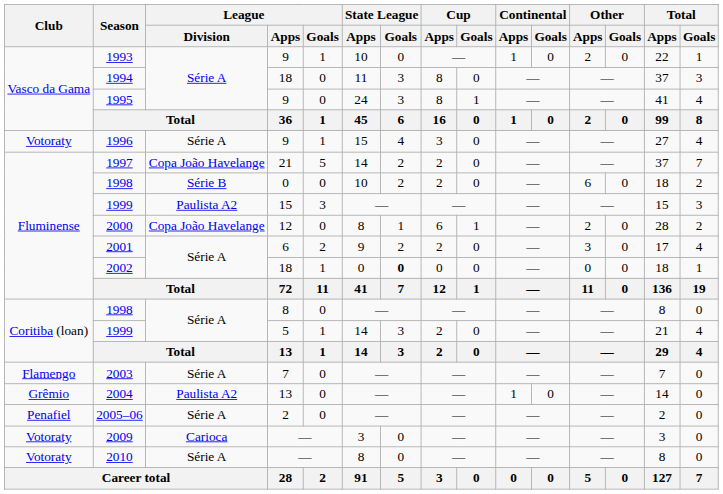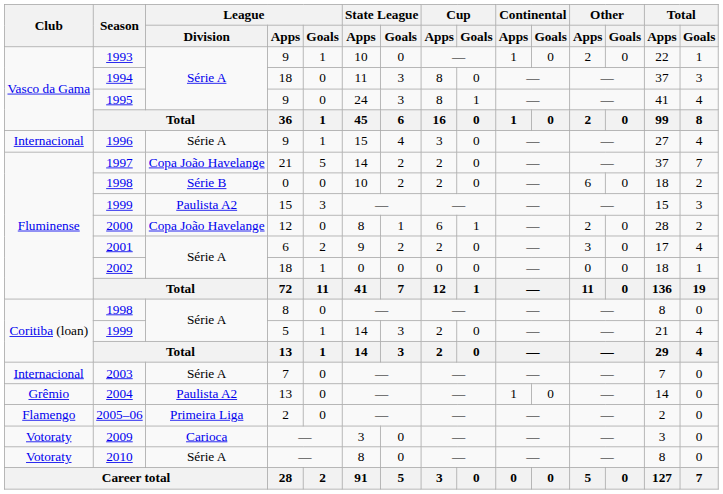1996 | Club: Votoraty -> Internacional
2002 | State League / Goals: bold -> normal
2003 | Club: Flamengo -> Internacional
2005–06 | Club: Penafiel -> Flamengo
2005–06 | League / Division: Série A -> Primeira Liga
